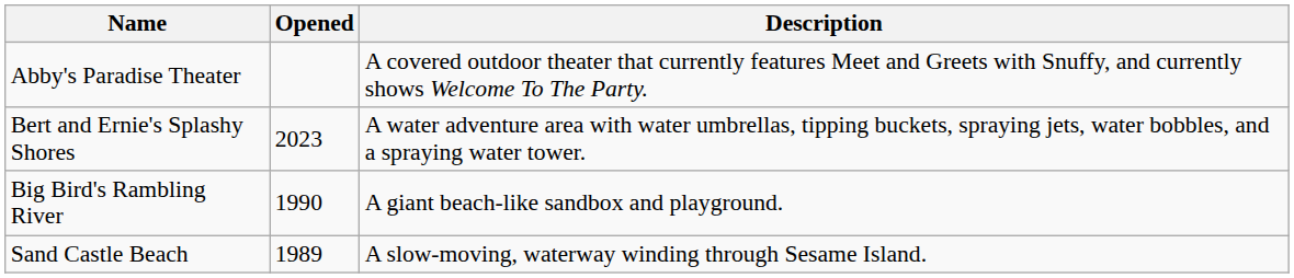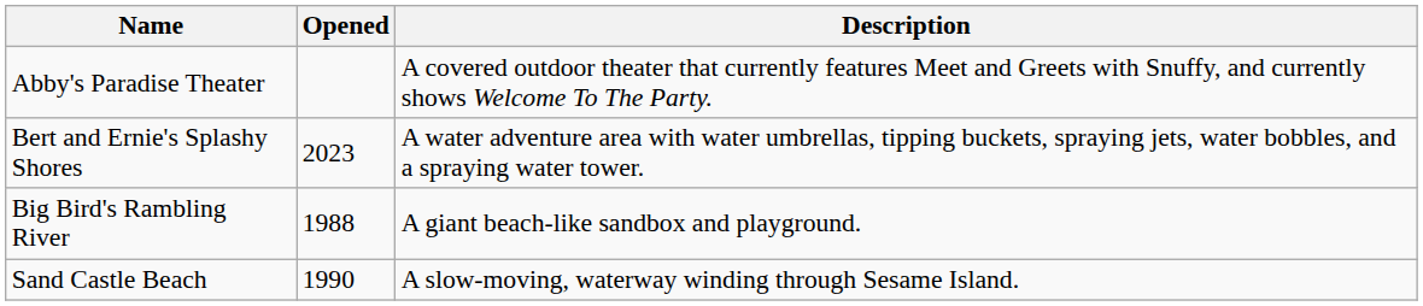Big Bird's Rambling River | Opened: 1990 -> 1988
Sand Castle Beach | Opened: 1989 -> 1990
